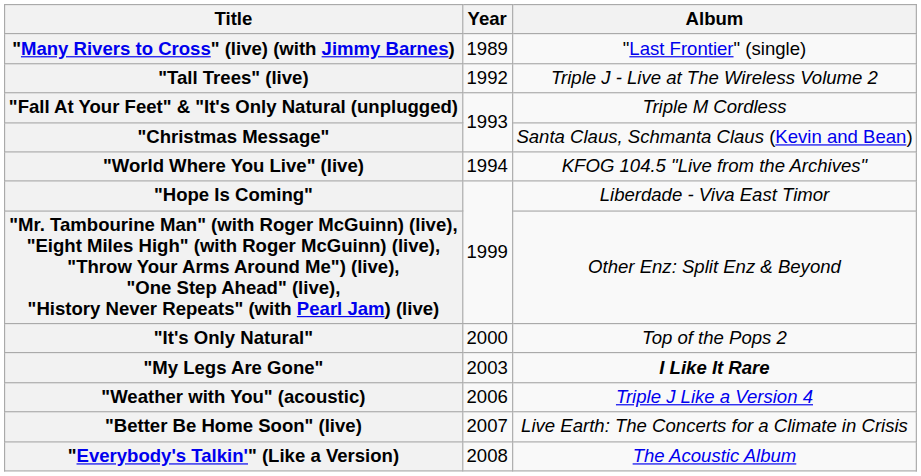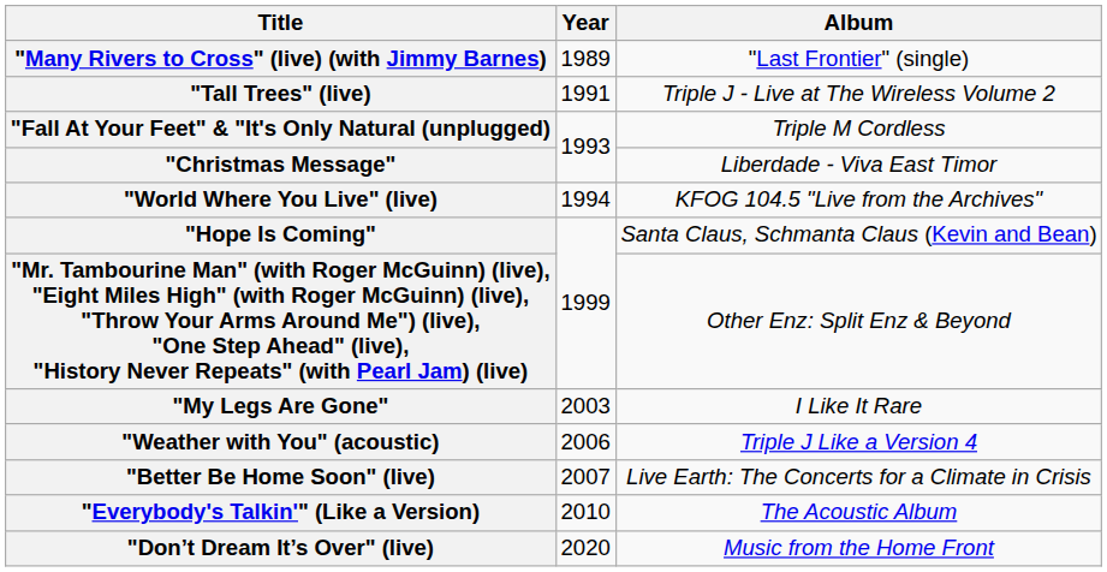"Tall Trees" (live) | Year: 1992 -> 1991
"Christmas Message" | Album: Santa Claus, Schmanta Claus (Kevin and Bean) -> Liberdade - Viva East Timor
"Hope Is Coming" | Album: Liberdade - Viva East Timor -> Santa Claus, Schmanta Claus (Kevin and Bean)
- row: "It's Only Natural" | 2000 | Top of the Pops 2
"My Legs Are Gone" | Album: bold -> normal
"Everybody's Talkin'" (Like a Version) | Year: 2008 -> 2010
+ row: "Don’t Dream It’s Over" (live) | 2020 | Music from the Home Front
